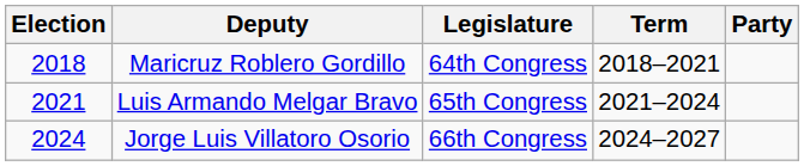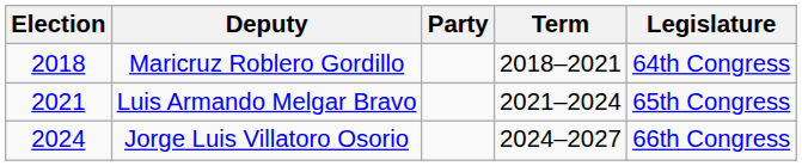columns swapped: Party <-> Legislature
